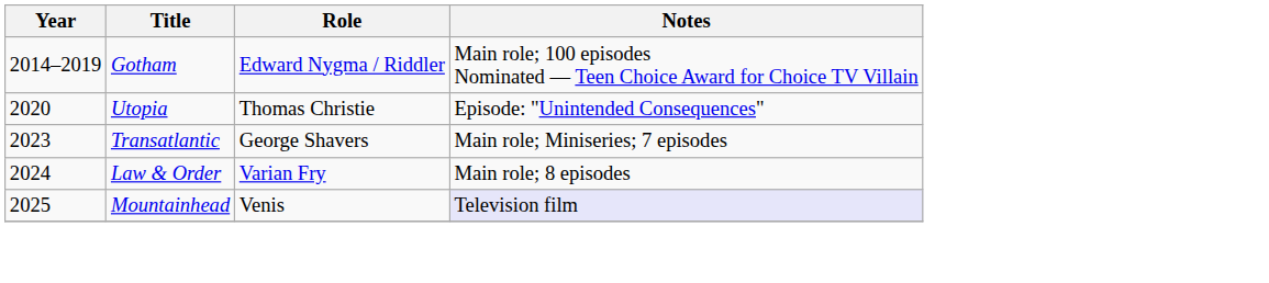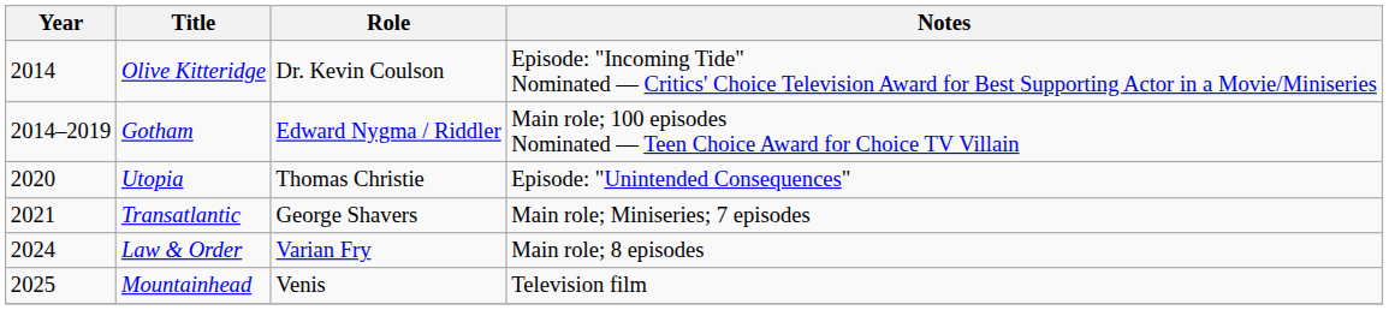+ row: 2014 | Olive Kitteridge | Dr. Kevin Coulson | Episode: "Incoming Tide" Nominated — Critics' Choice Television Award for Best Supporting Actor in a Movie/Miniseries
Transatlantic | Year: 2023 -> 2021
Mountainhead | Notes: lavender background -> no background
